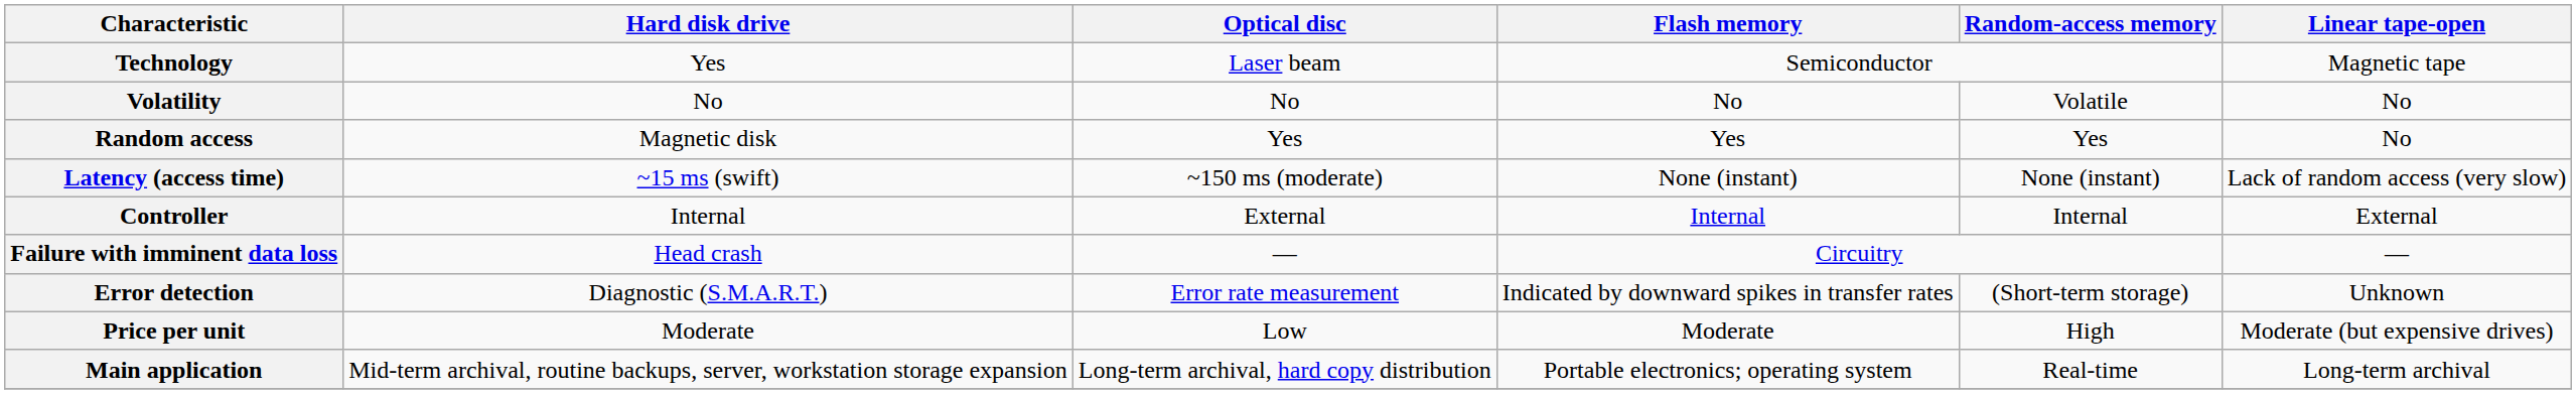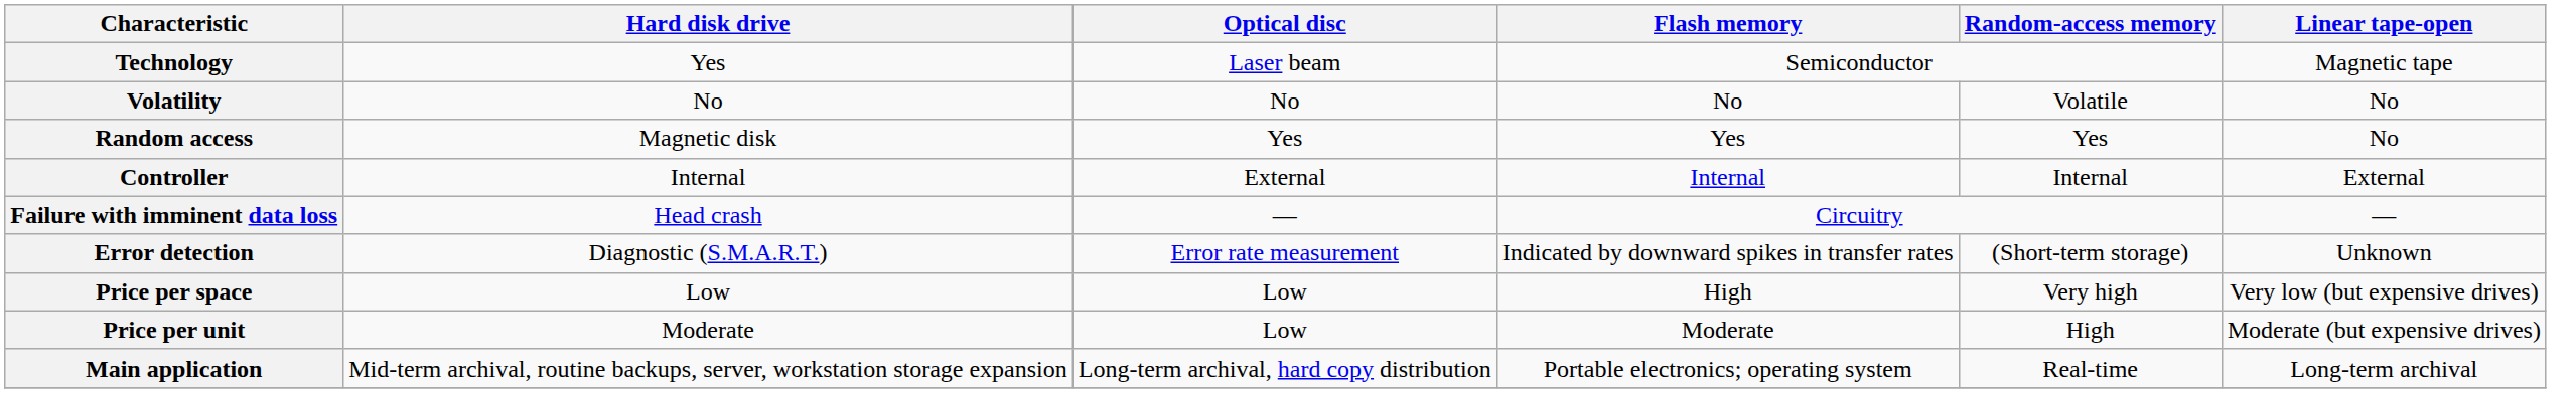- row: Latency (access time) | ~15 ms (swift) | ~150 ms (moderate) | None (instant) | None (instant) | Lack of random access (very slow)
+ row: Price per space | Low | Low | High | Very high | Very low (but expensive drives)
